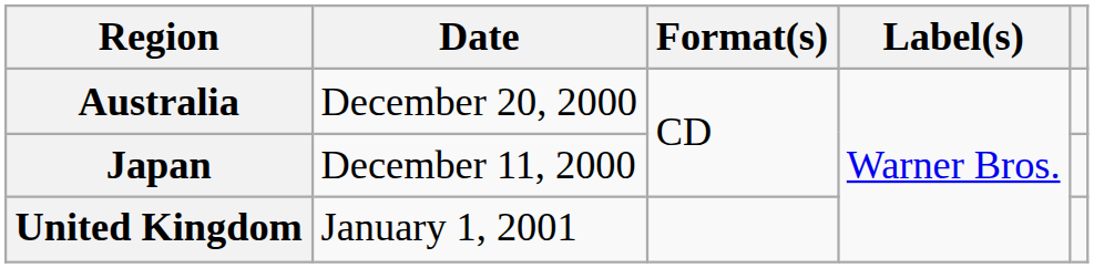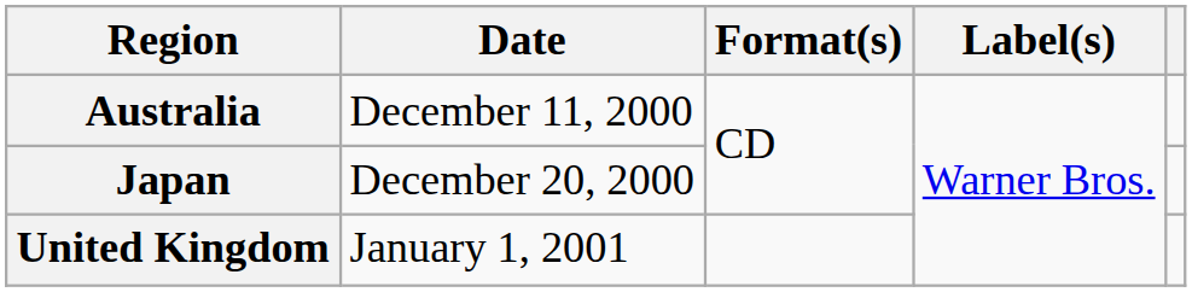Australia | Date: December 20, 2000 -> December 11, 2000
Japan | Date: December 11, 2000 -> December 20, 2000
